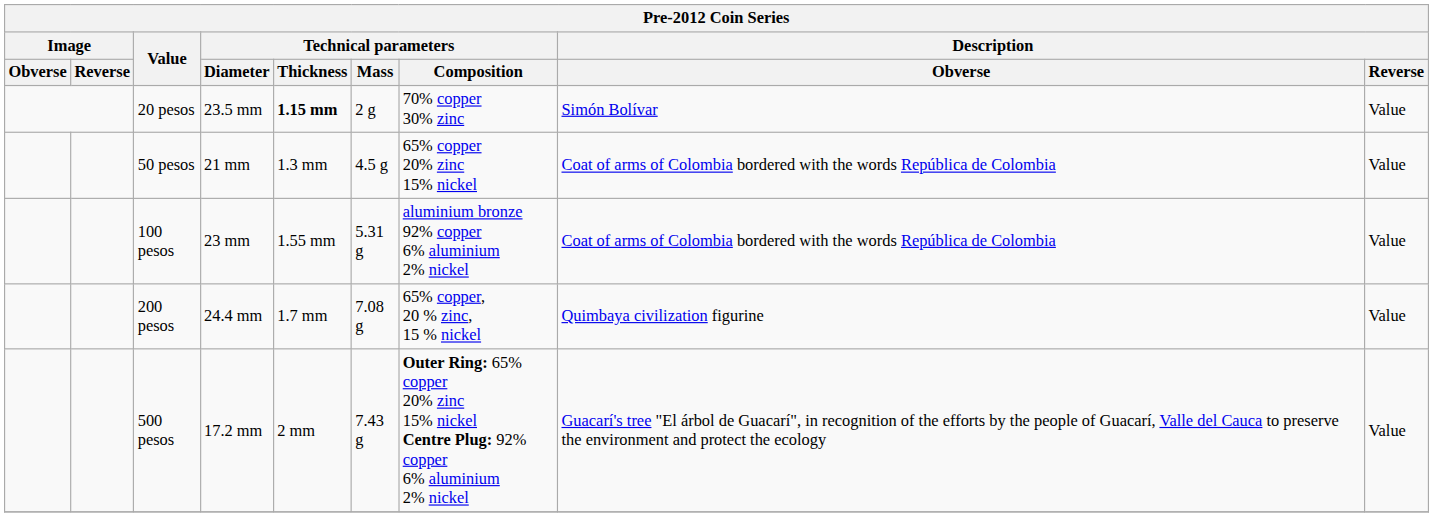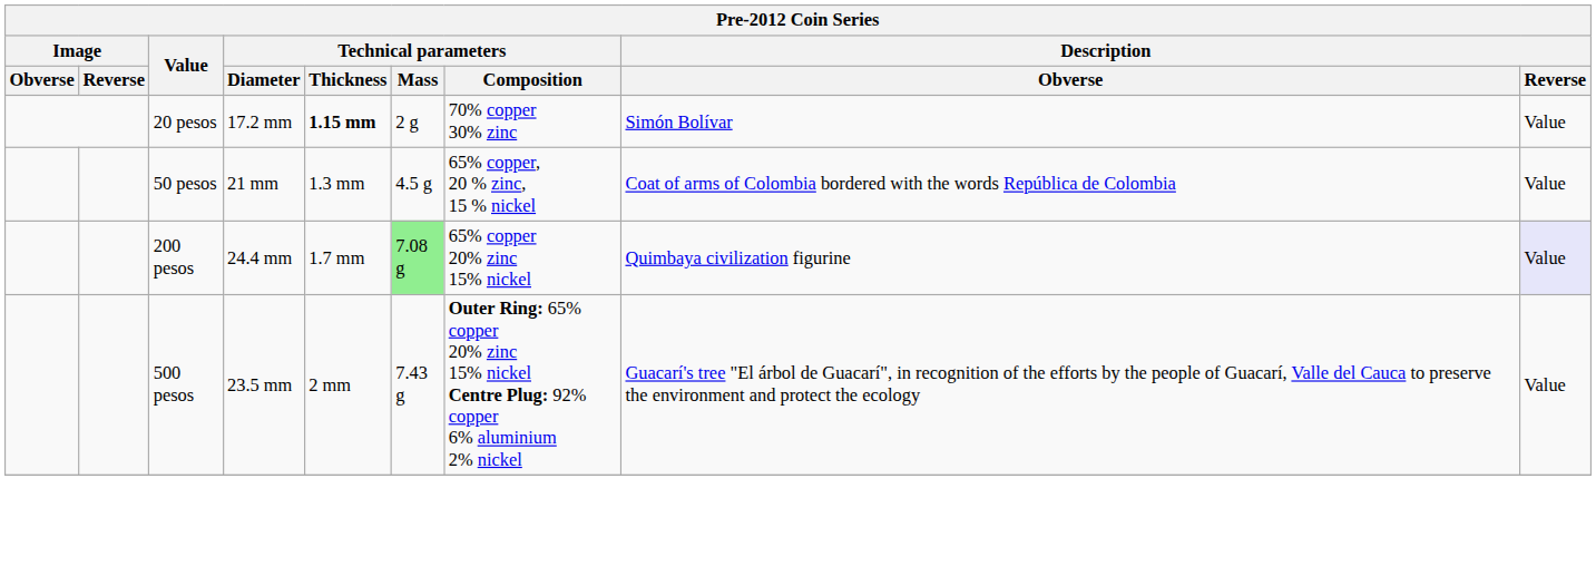20 pesos | Technical parameters / Diameter: 23.5 mm -> 17.2 mm
50 pesos | Technical parameters / Composition: 65% copper 20% zinc 15% nickel -> 65% copper, 20 % zinc, 15 % nickel
- row: 100 pesos | 23 mm | 1.55 mm | 5.31 g | aluminium bronze 92% copper 6% aluminium 2% nickel | Coat of arms of Colombia bordered with the words República de Colombia | Value
200 pesos | Technical parameters / Mass: no background -> lightgreen background
200 pesos | Technical parameters / Composition: 65% copper, 20 % zinc, 15 % nickel -> 65% copper 20% zinc 15% nickel
200 pesos | Description / Reverse: no background -> lavender background
500 pesos | Technical parameters / Diameter: 17.2 mm -> 23.5 mm
